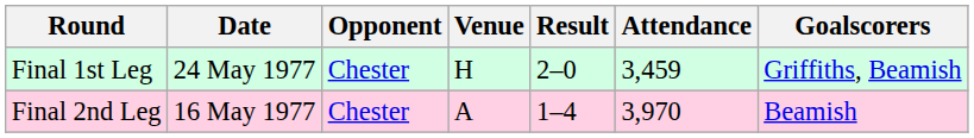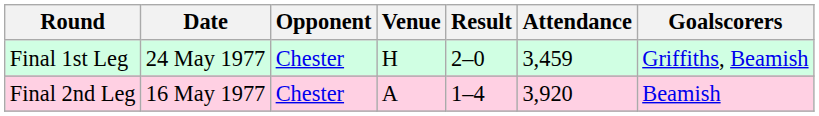Final 2nd Leg | Attendance: 3,970 -> 3,920
